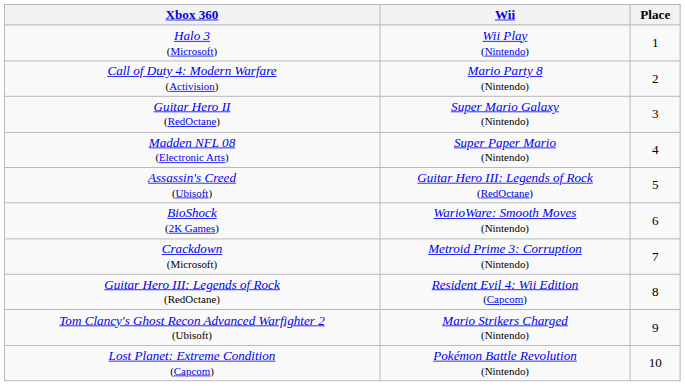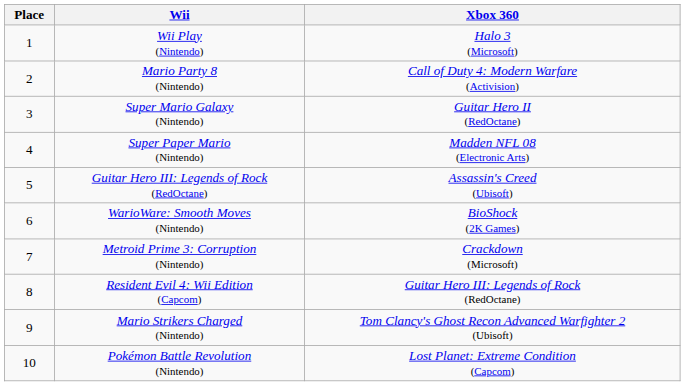columns swapped: Place <-> Xbox 360
